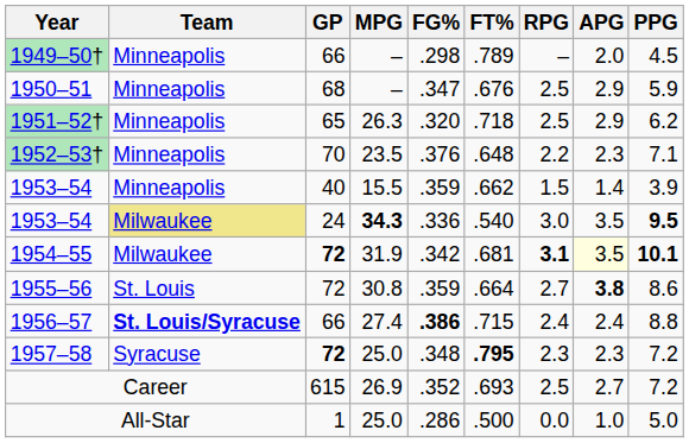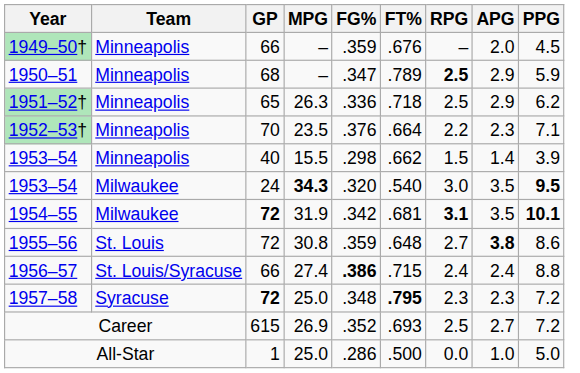1949–50† | FG%: .298 -> .359
1949–50† | FT%: .789 -> .676
1950–51 | FT%: .676 -> .789
1950–51 | RPG: normal -> bold
1951–52† | FG%: .320 -> .336
1952–53† | FT%: .648 -> .664
1953–54 / 15.5 | FG%: .359 -> .298
1953–54 / 34.3 | Team: khaki background -> no background
1953–54 / 34.3 | FG%: .336 -> .320
1954–55 | APG: lightyellow background -> no background
1955–56 | FT%: .664 -> .648
1956–57 | Team: bold -> normal
